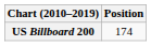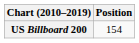US Billboard 200 | Position: 174 -> 154
